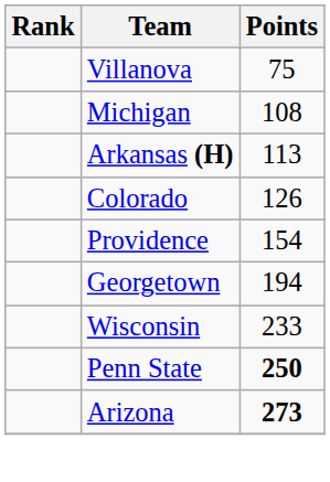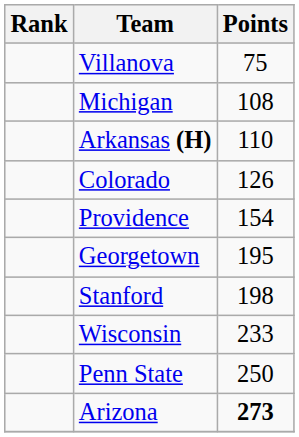Arkansas (H) | Points: 113 -> 110
Georgetown | Points: 194 -> 195
+ row: Stanford | 198
Penn State | Points: bold -> normal
